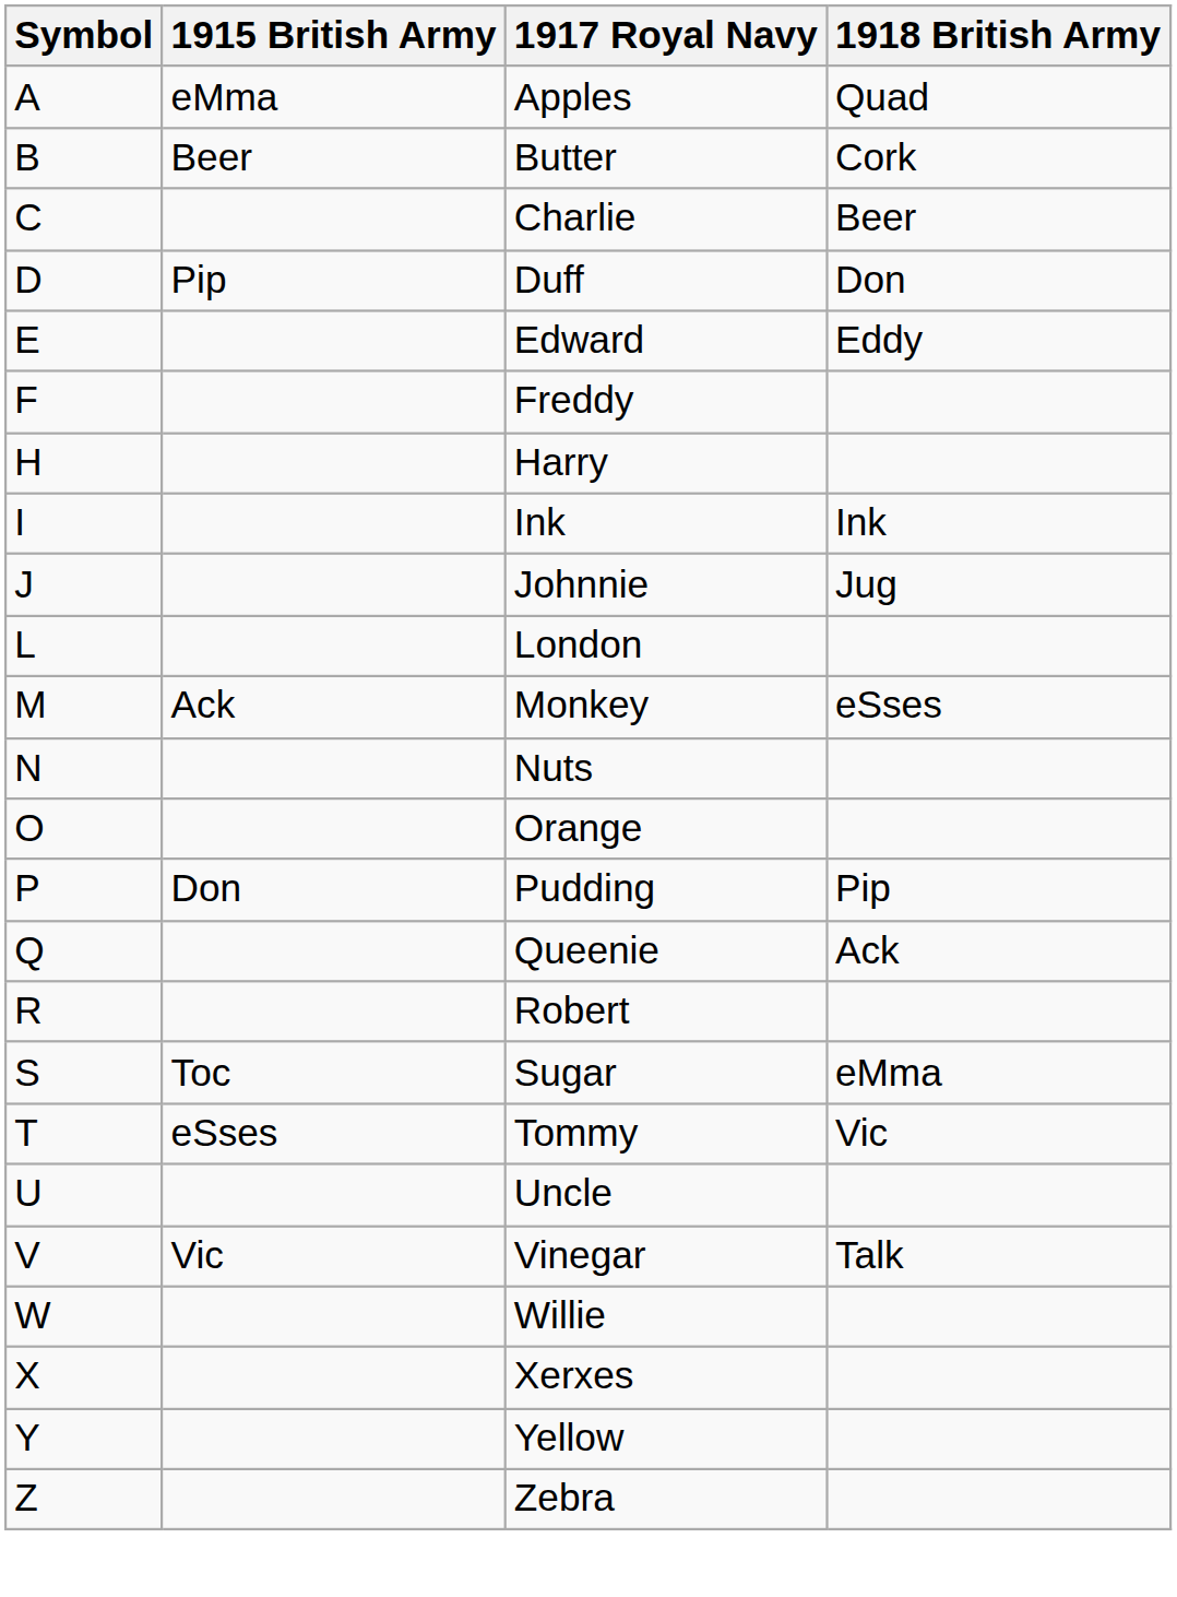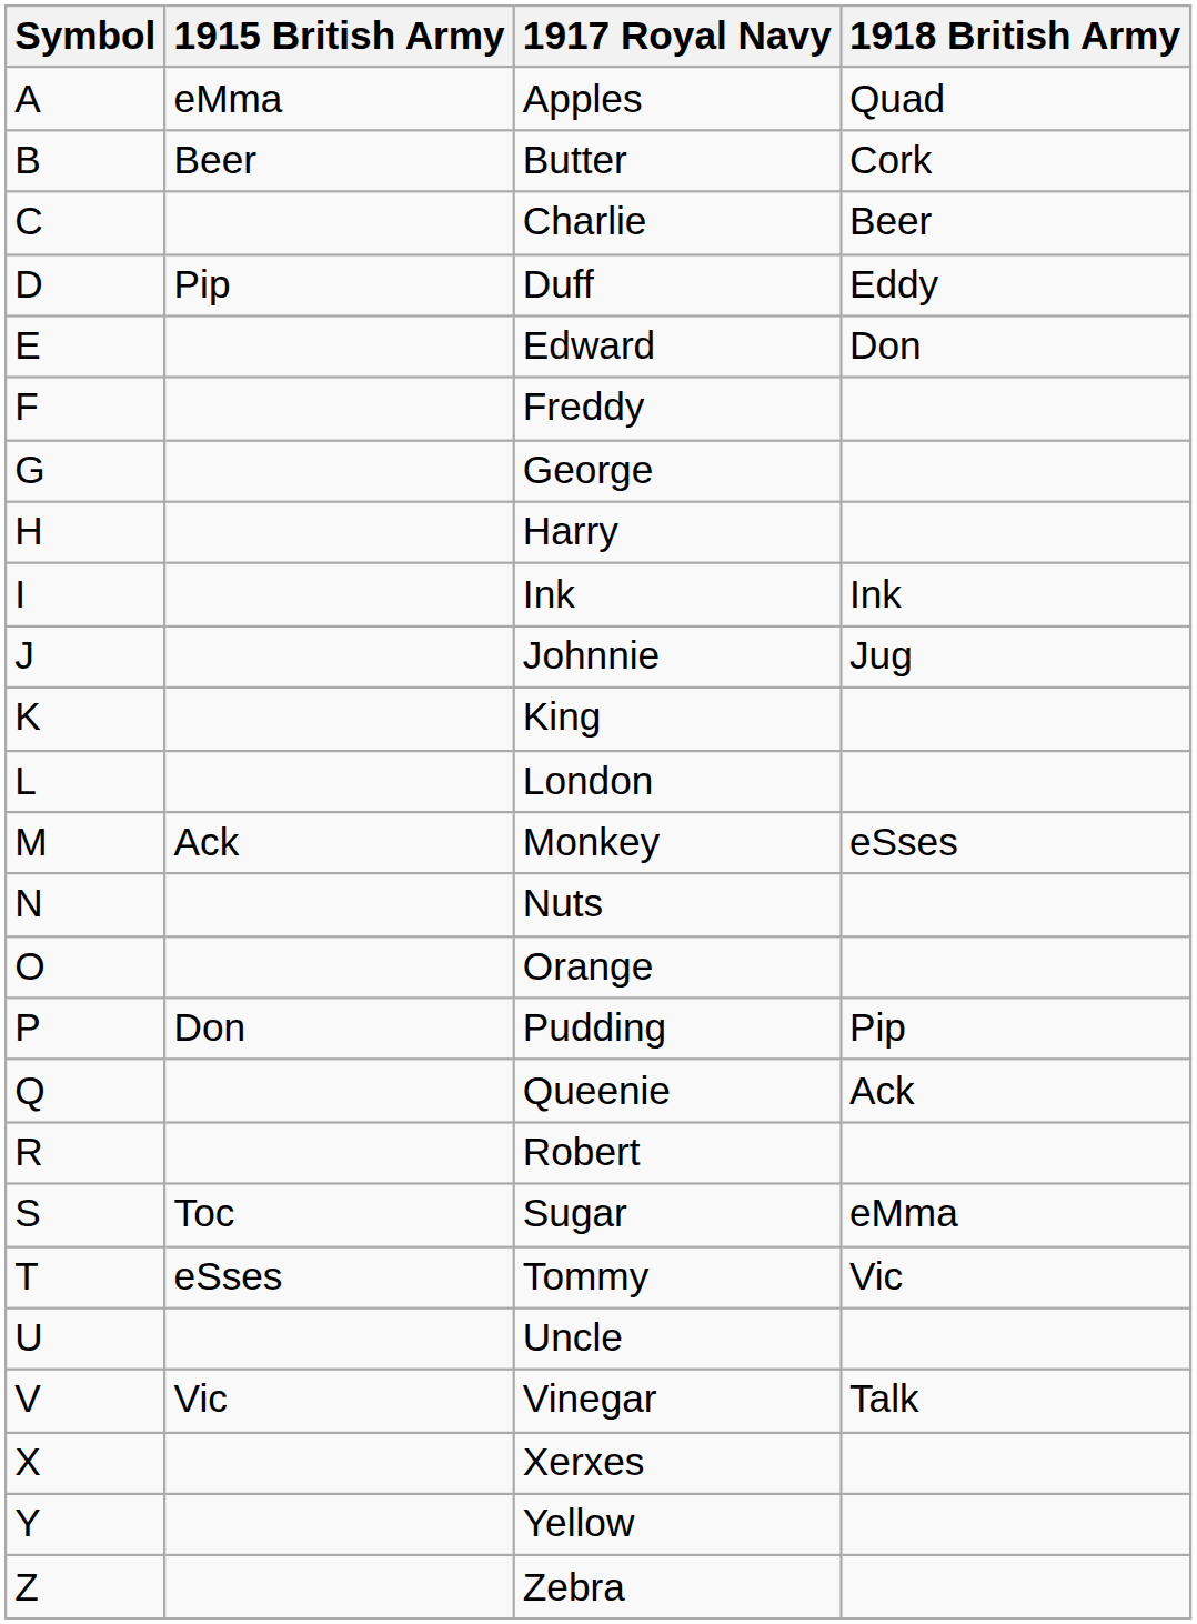Duff | 1918 British Army: Don -> Eddy
Edward | 1918 British Army: Eddy -> Don
+ row: G | George
+ row: K | King
- row: W | Willie
